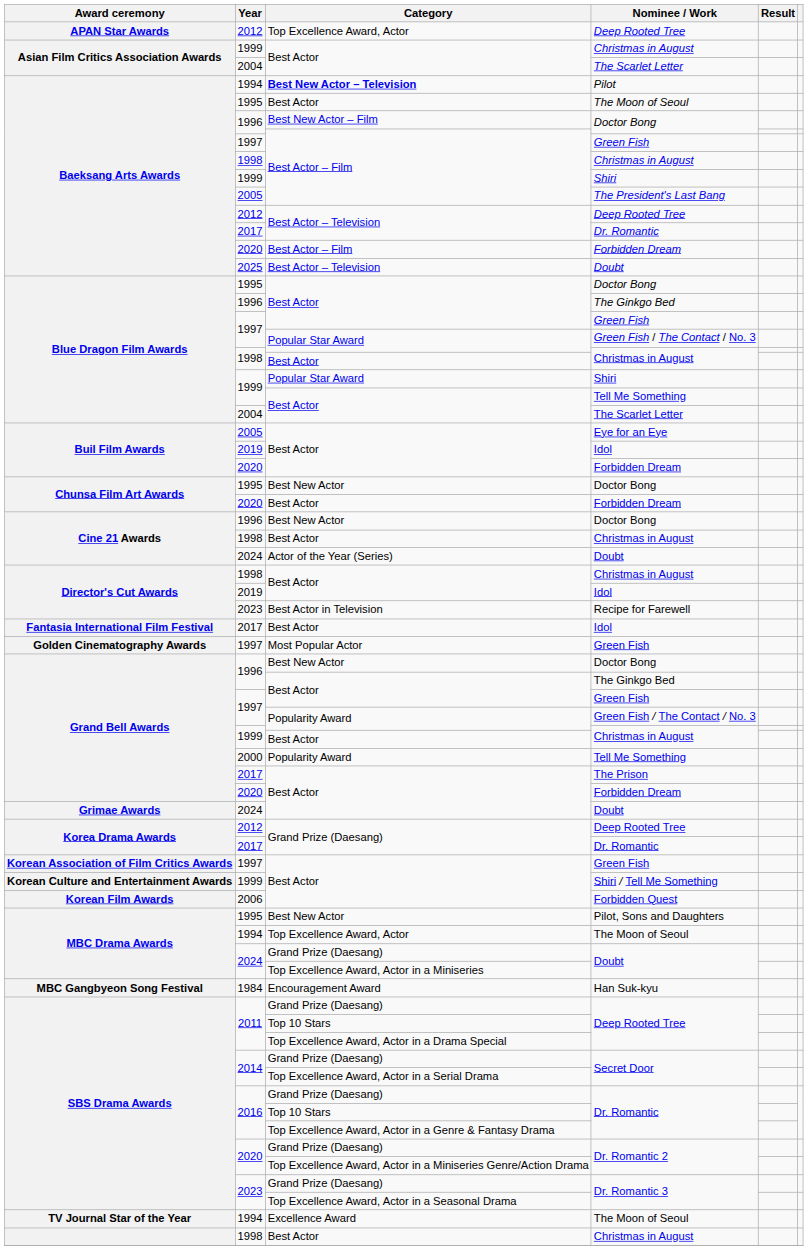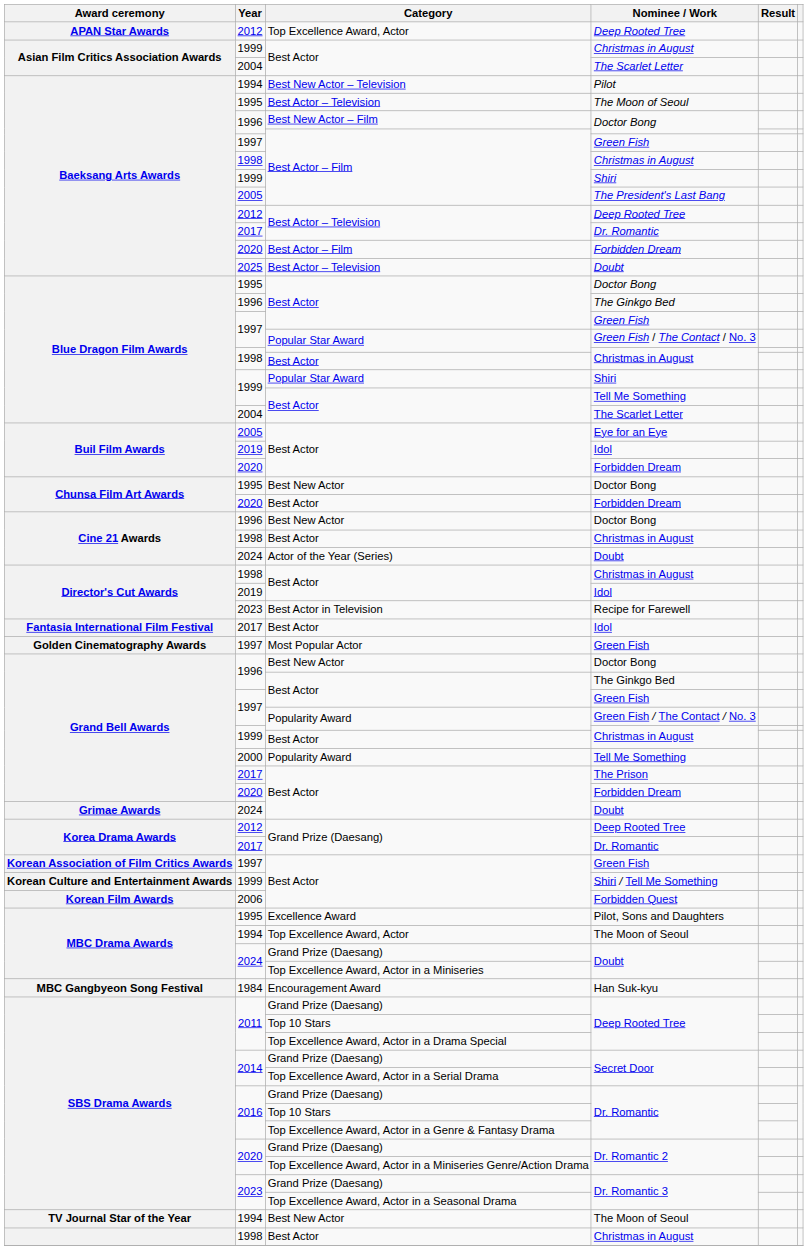Pilot | Category: bold -> normal
Baeksang Arts Awards / The Moon of Seoul | Category: Best Actor -> Best Actor – Television
Pilot, Sons and Daughters | Category: Best New Actor -> Excellence Award
TV Journal Star of the Year / The Moon of Seoul | Category: Excellence Award -> Best New Actor
